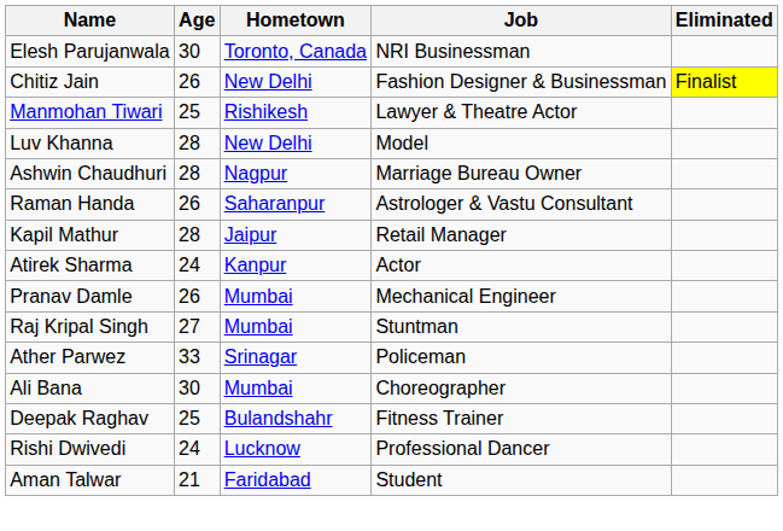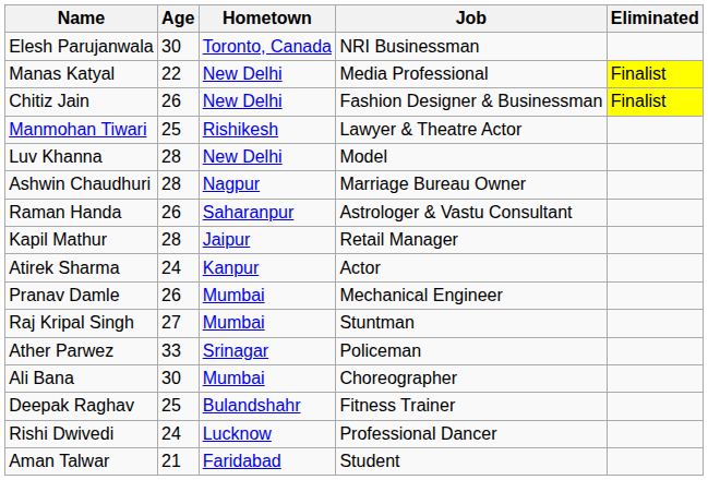+ row: Manas Katyal | 22 | New Delhi | Media Professional | Finalist
